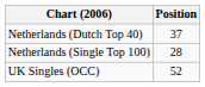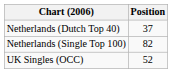Netherlands (Single Top 100) | Position: 28 -> 82
